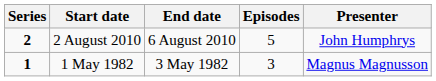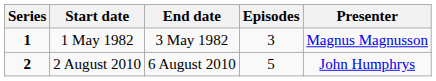rows swapped: 1 May 1982 <-> 2 August 2010
